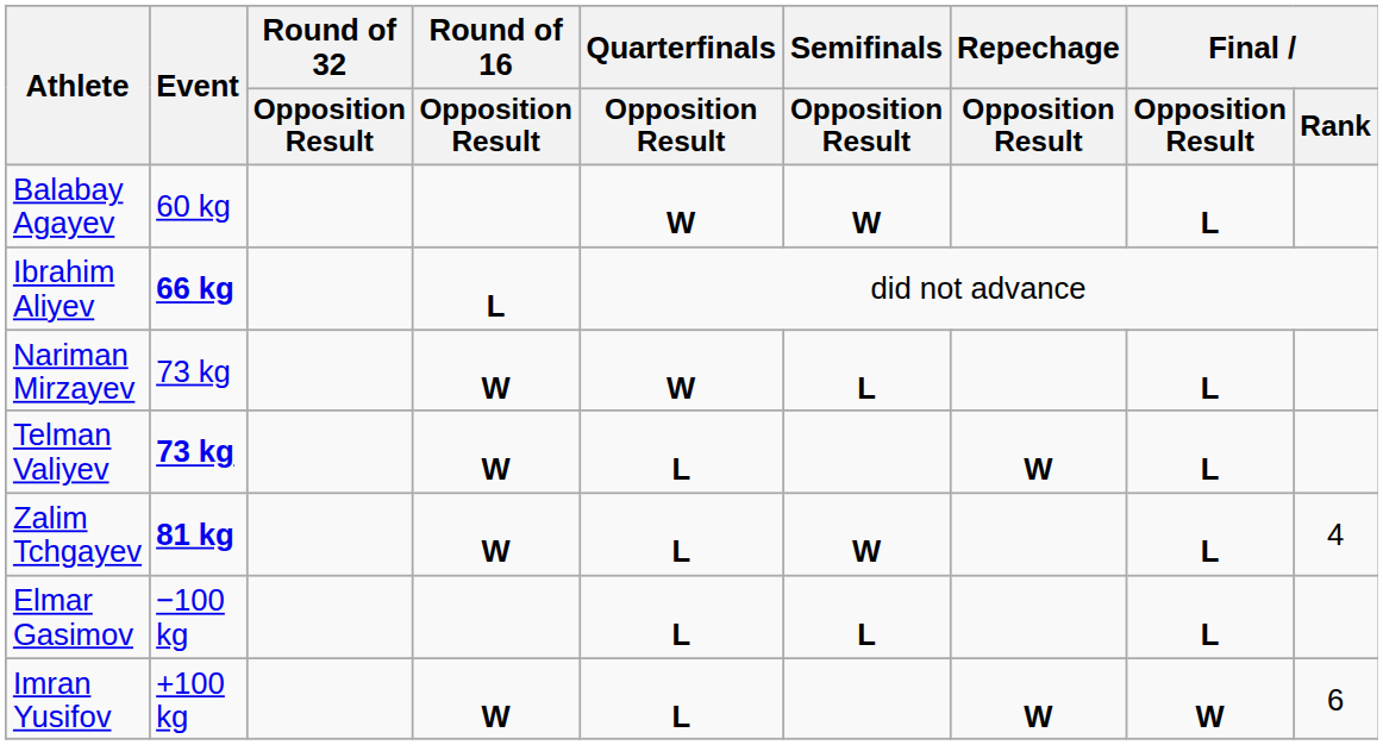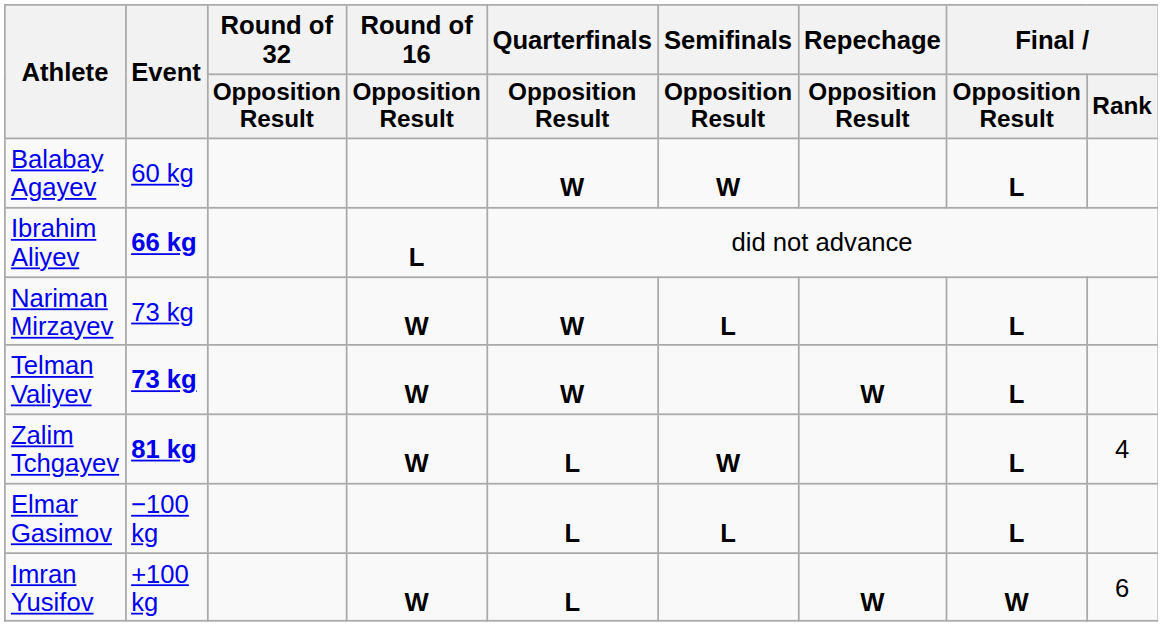Telman Valiyev | Quarterfinals / Opposition Result: L -> W
